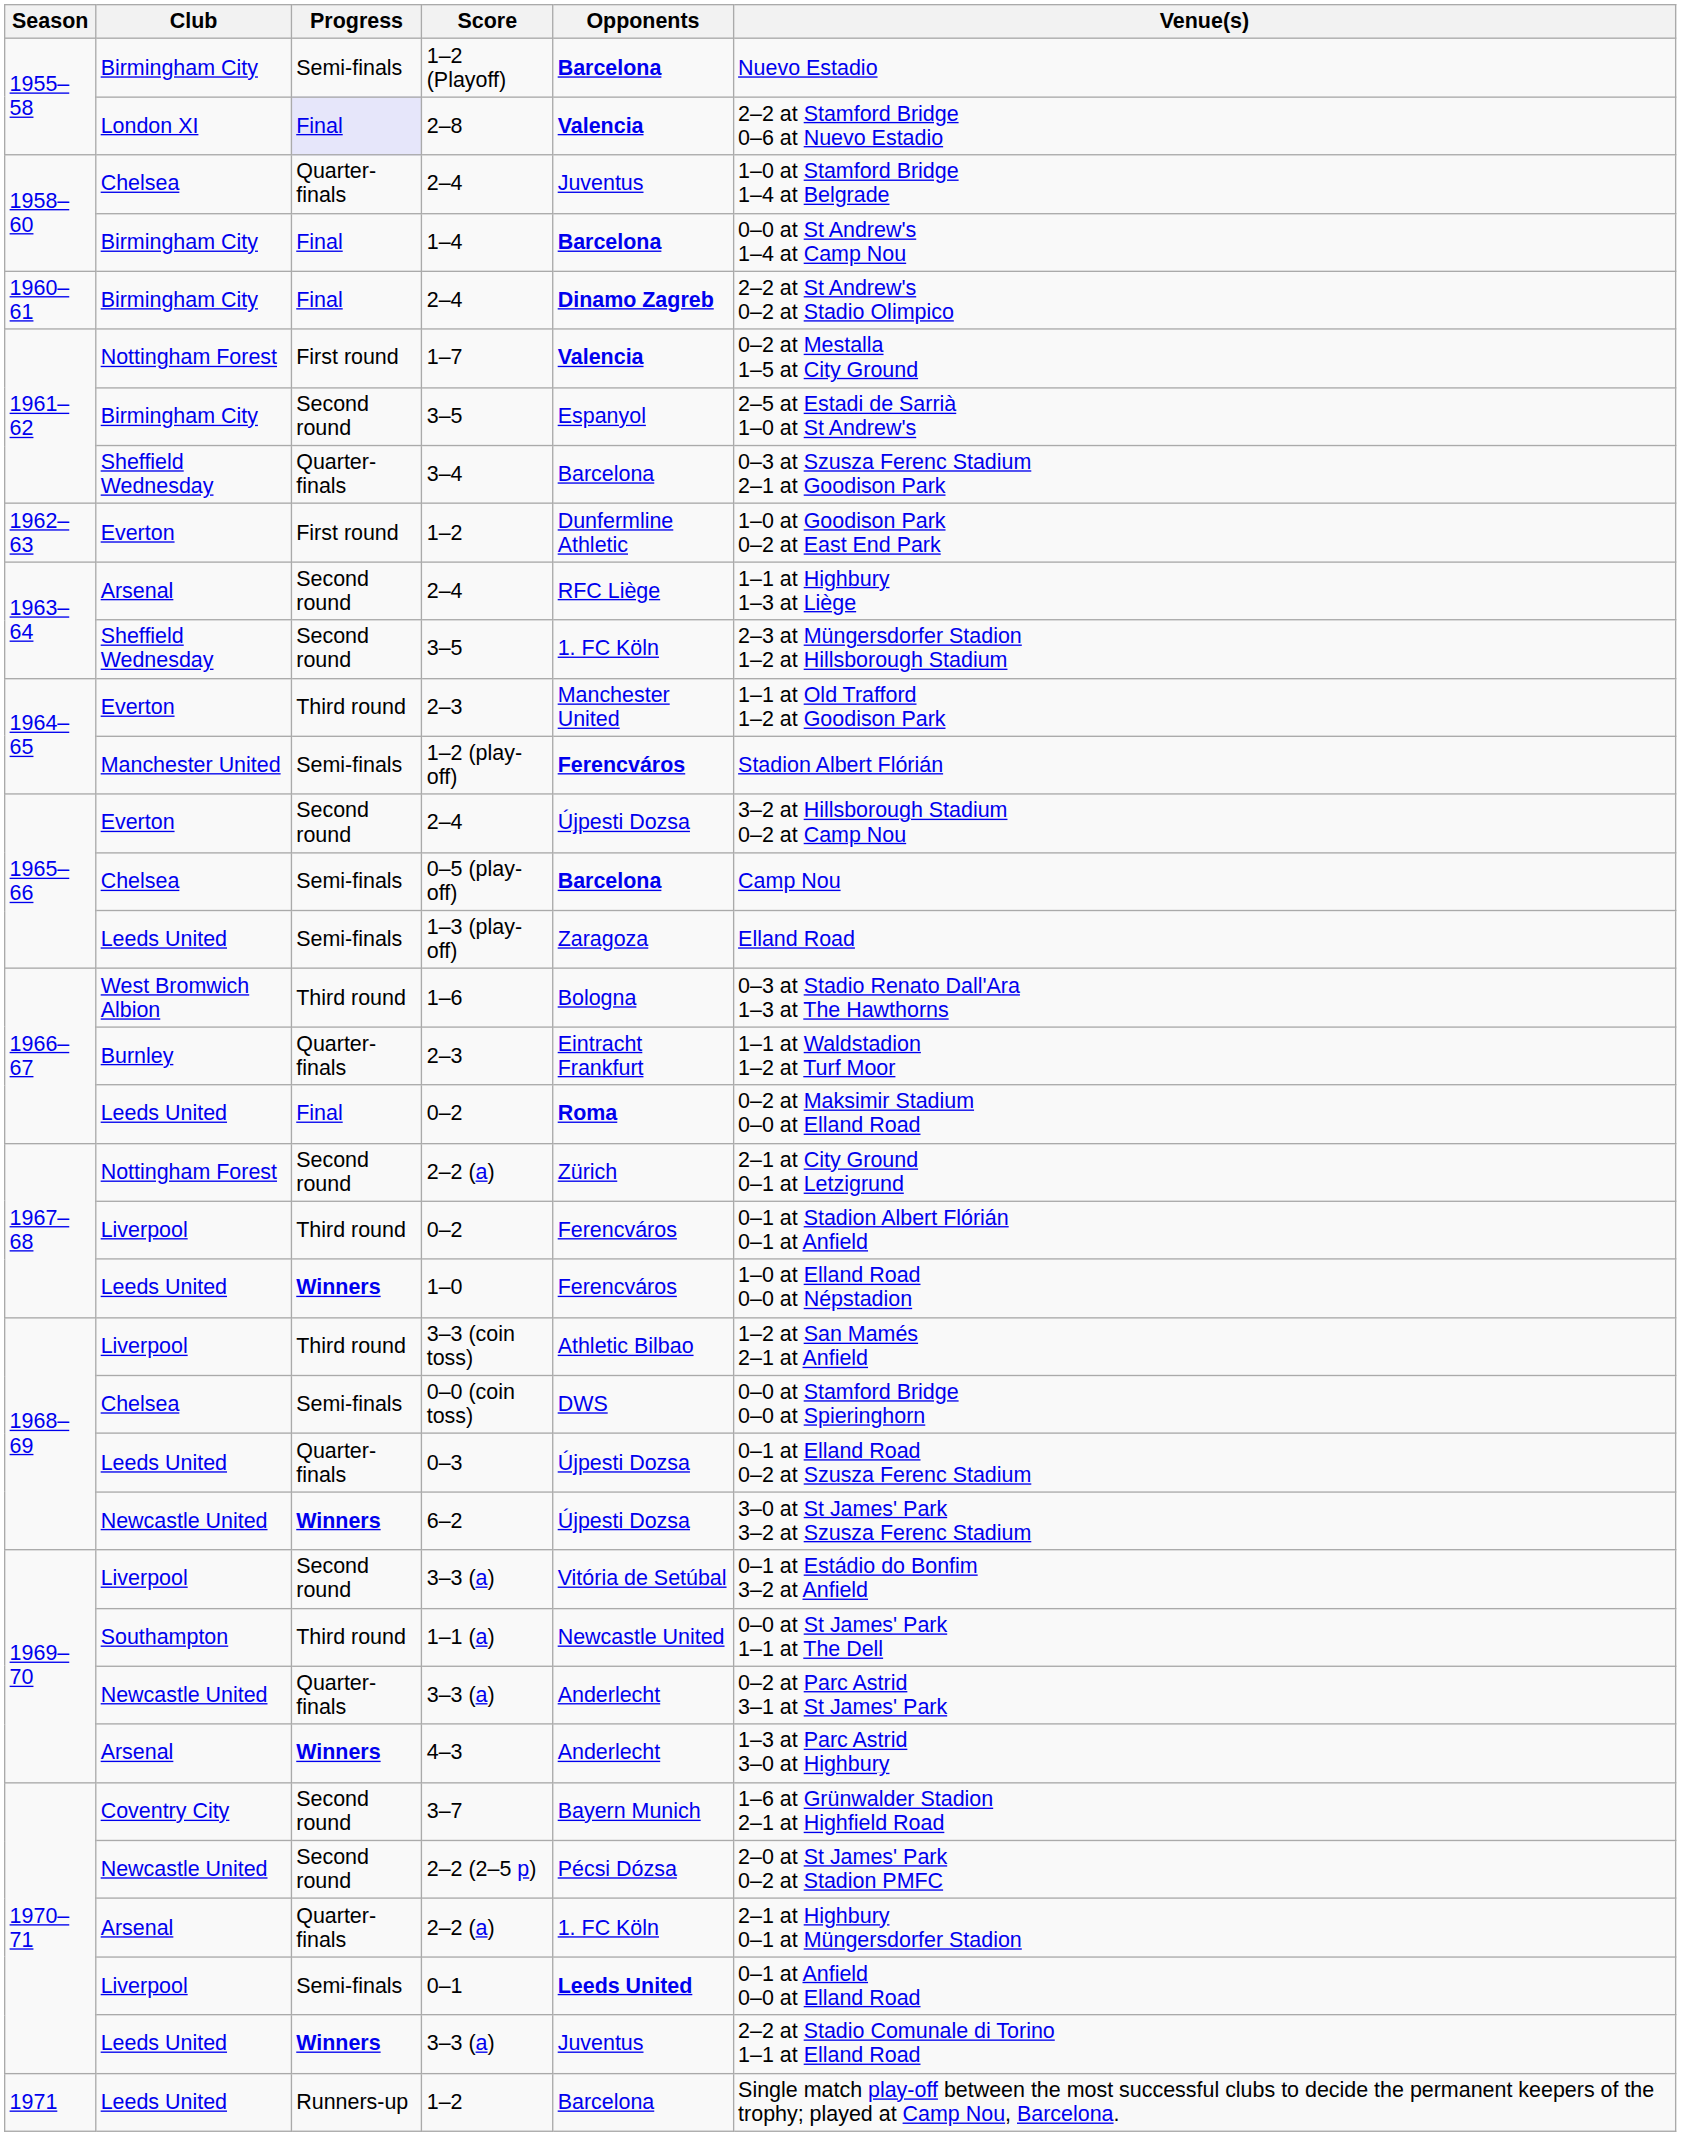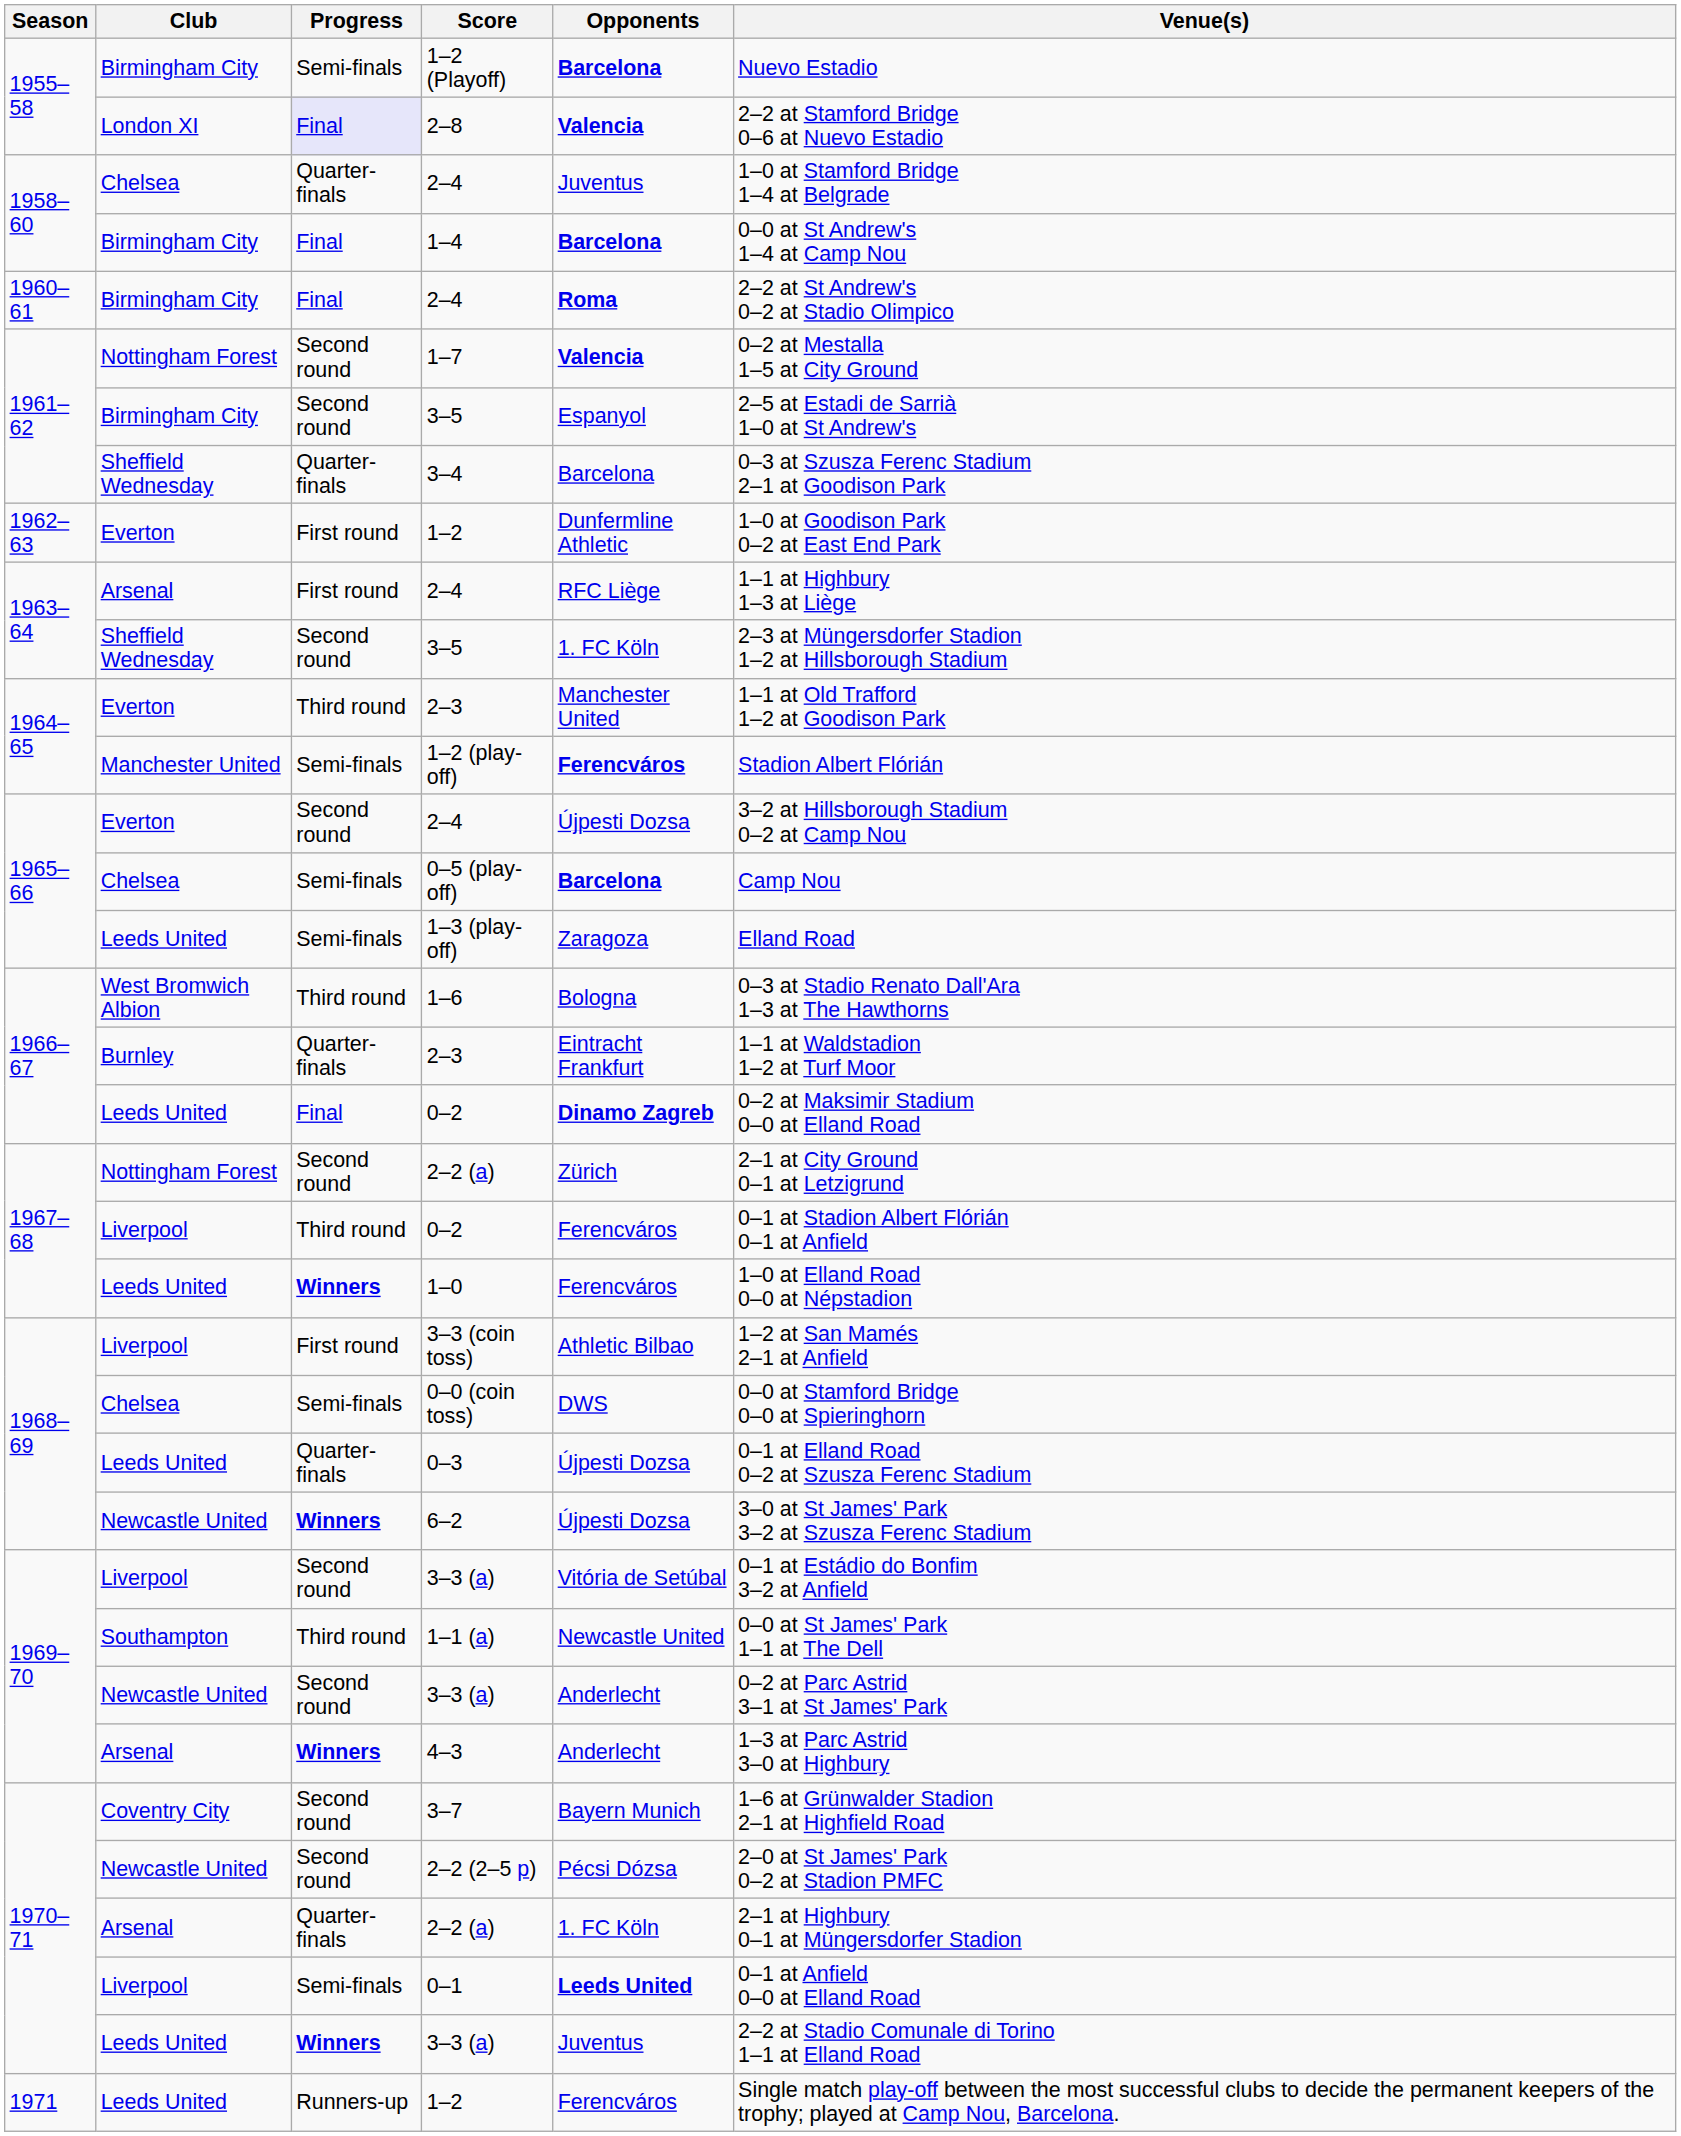Birmingham City / 2–4 | Opponents: Dinamo Zagreb -> Roma
1–7 | Progress: First round -> Second round
Arsenal / 2–4 | Progress: Second round -> First round
Leeds United / 0–2 | Opponents: Roma -> Dinamo Zagreb
3–3 (coin toss) | Progress: Third round -> First round
Newcastle United / 3–3 (a) | Progress: Quarter-finals -> Second round
Leeds United / 1–2 | Opponents: Barcelona -> Ferencváros
